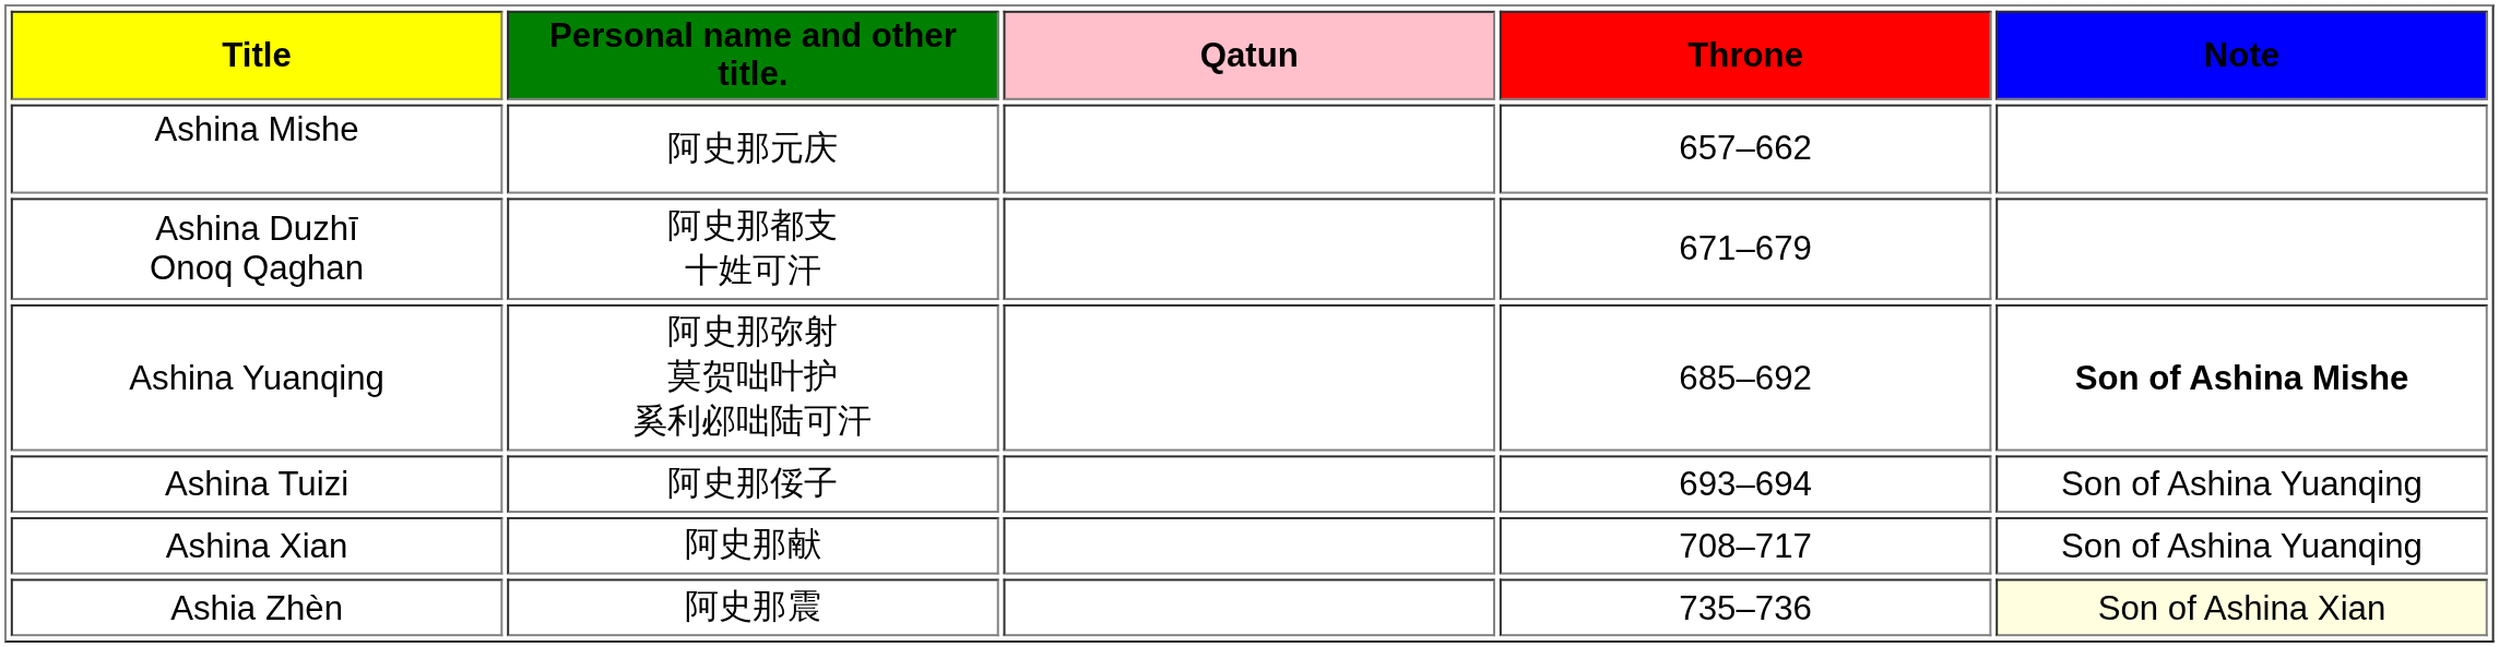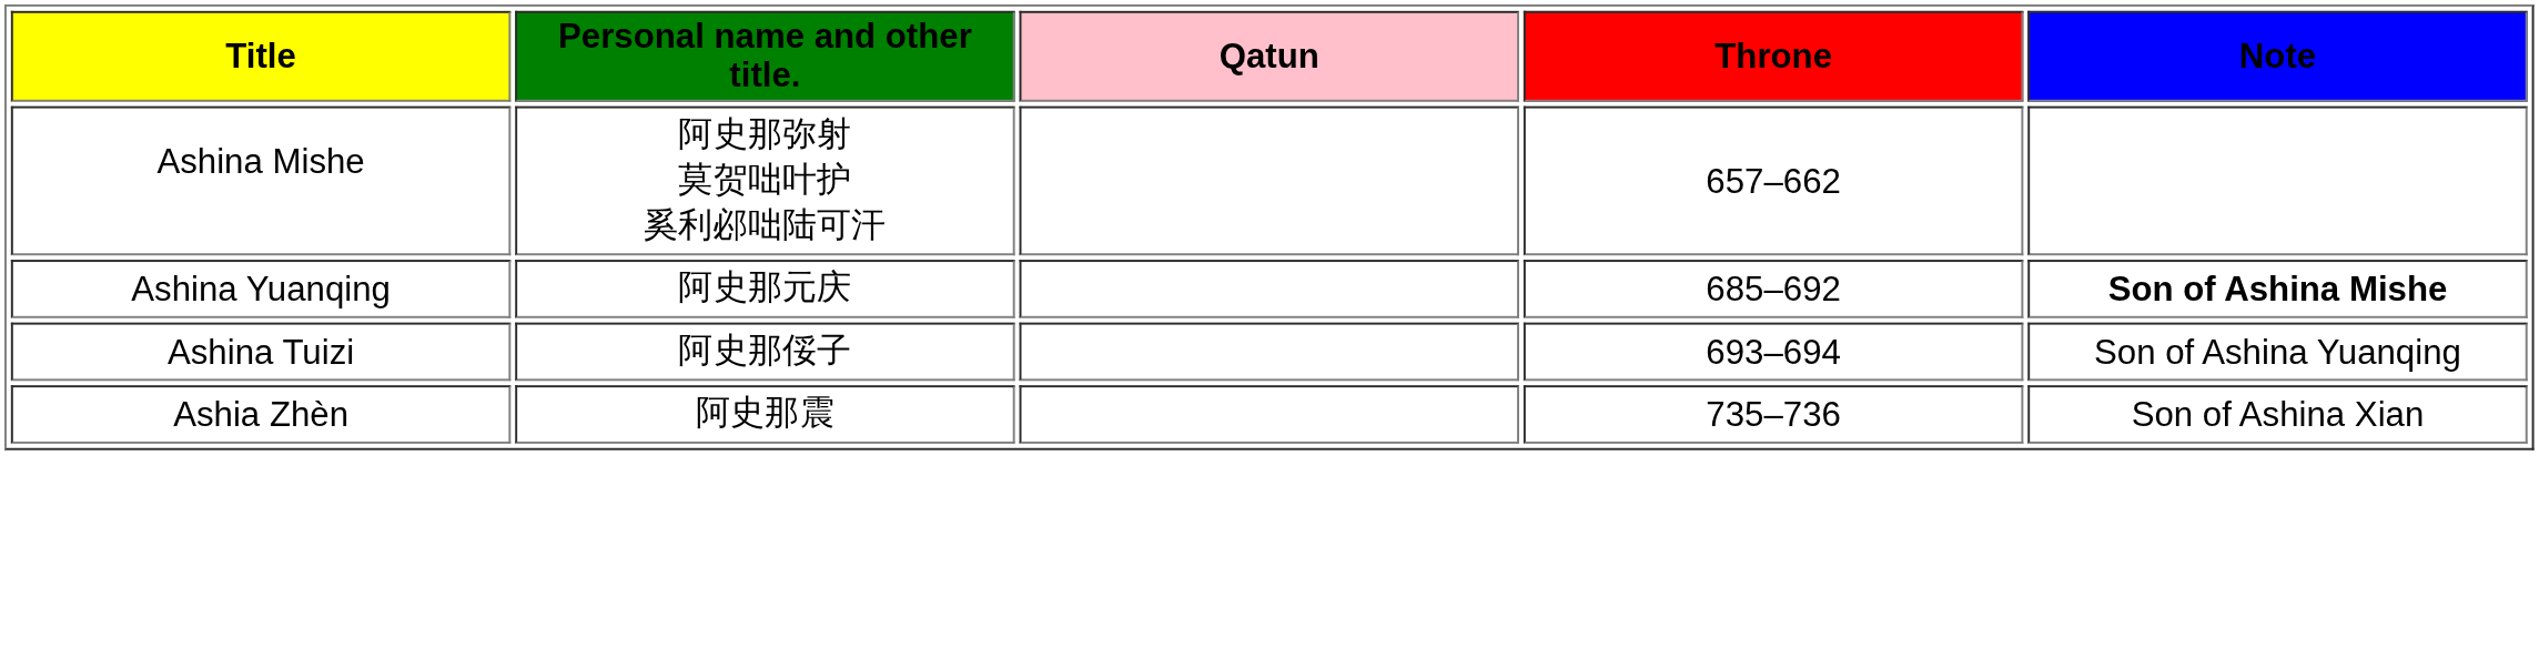Ashina Mishe | Personal name and other title.: 阿史那元庆 -> 阿史那弥射 莫贺咄叶护 奚利邲咄陆可汗
- row: Ashina Duzhī Onoq Qaghan | 阿史那都支 十姓可汗 | 671–679
Ashina Yuanqing | Personal name and other title.: 阿史那弥射 莫贺咄叶护 奚利邲咄陆可汗 -> 阿史那元庆
- row: Ashina Xian | 阿史那献 | 708–717 | Son of Ashina Yuanqing
Ashia Zhèn | Note: lightyellow background -> no background
